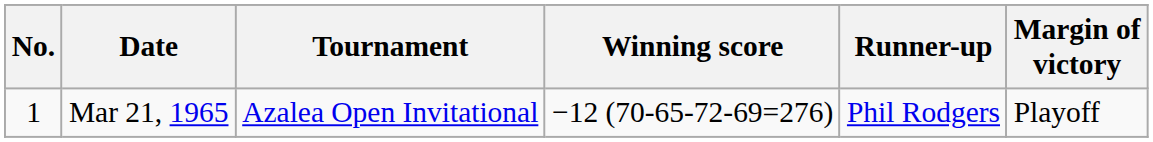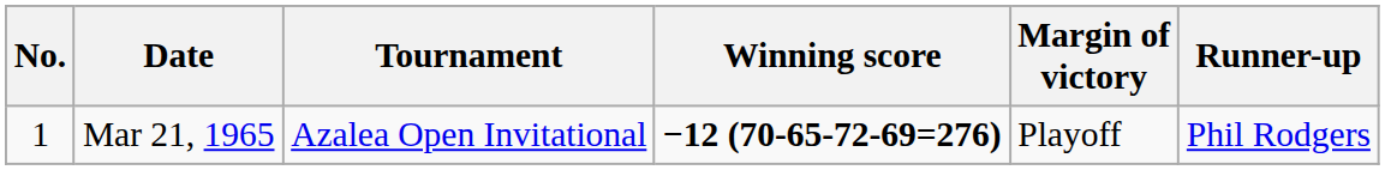columns swapped: Margin of victory <-> Runner-up
Mar 21, 1965 | Winning score: normal -> bold
